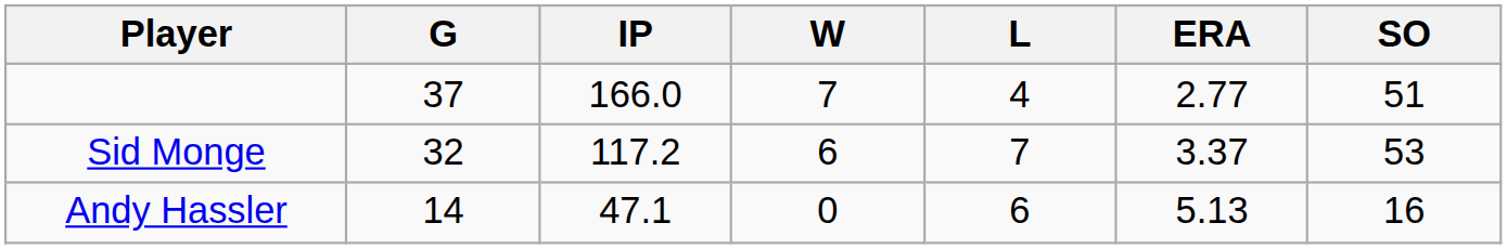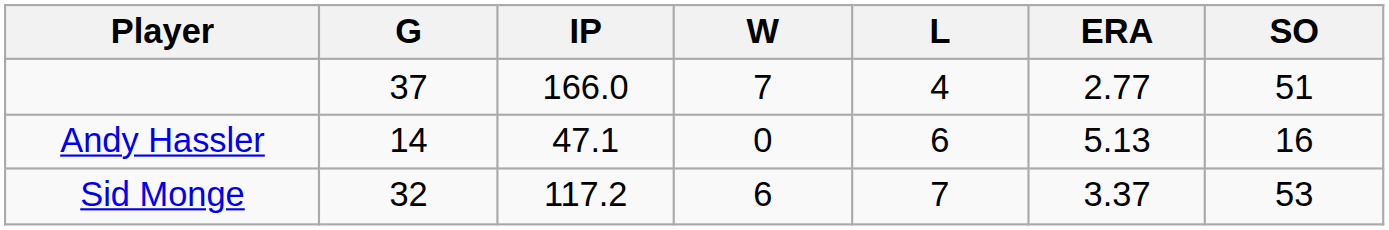rows swapped: Sid Monge <-> Andy Hassler
